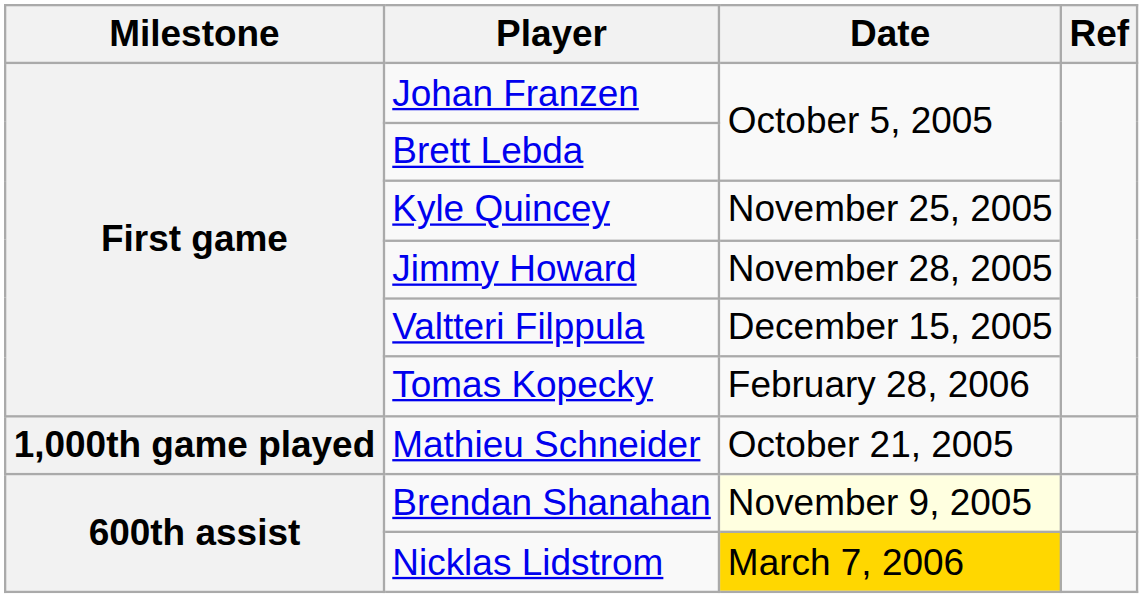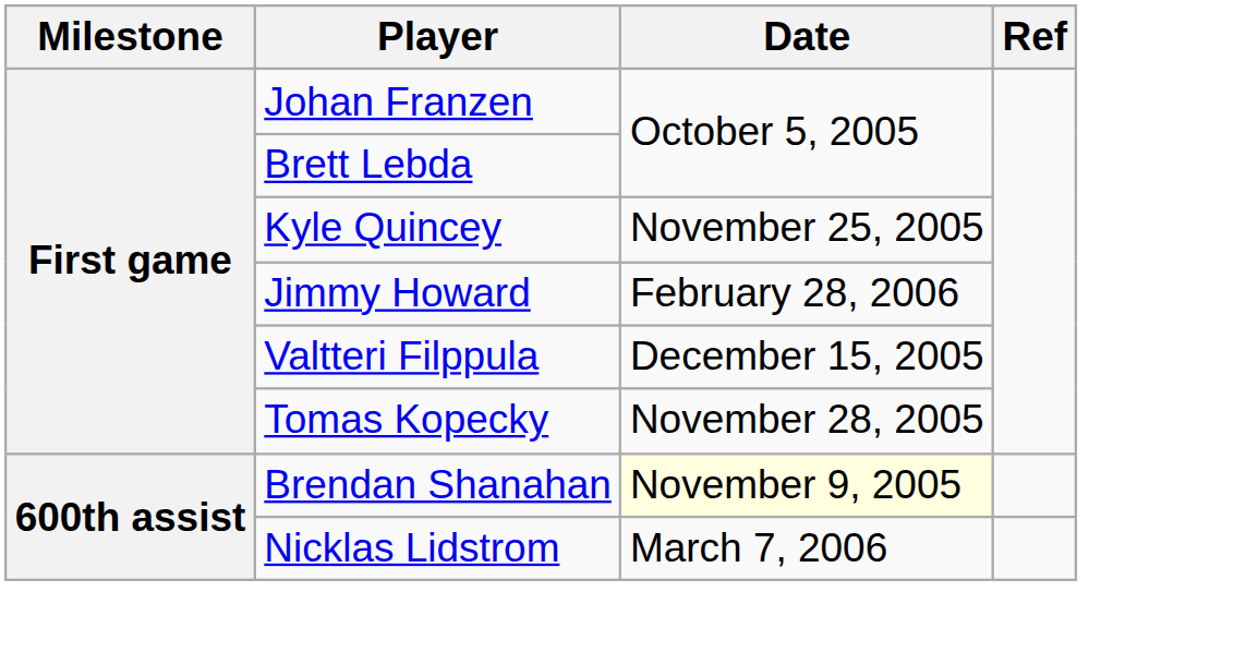Jimmy Howard | Date: November 28, 2005 -> February 28, 2006
Tomas Kopecky | Date: February 28, 2006 -> November 28, 2005
- row: 1,000th game played | Mathieu Schneider | October 21, 2005
Nicklas Lidstrom | Date: gold background -> no background
